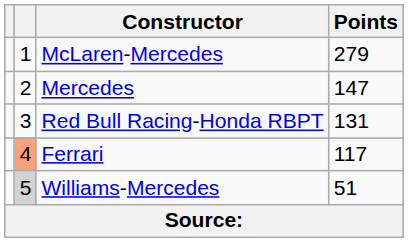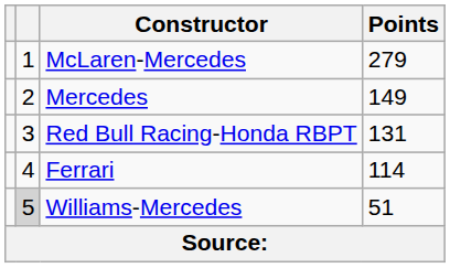Mercedes | Points: 147 -> 149
Ferrari | column 2: lightsalmon background -> no background
Ferrari | Points: 117 -> 114
